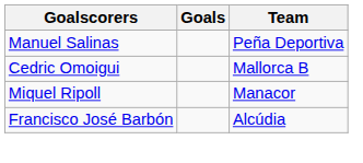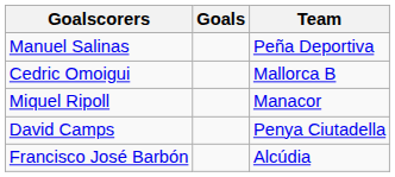+ row: David Camps | Penya Ciutadella
